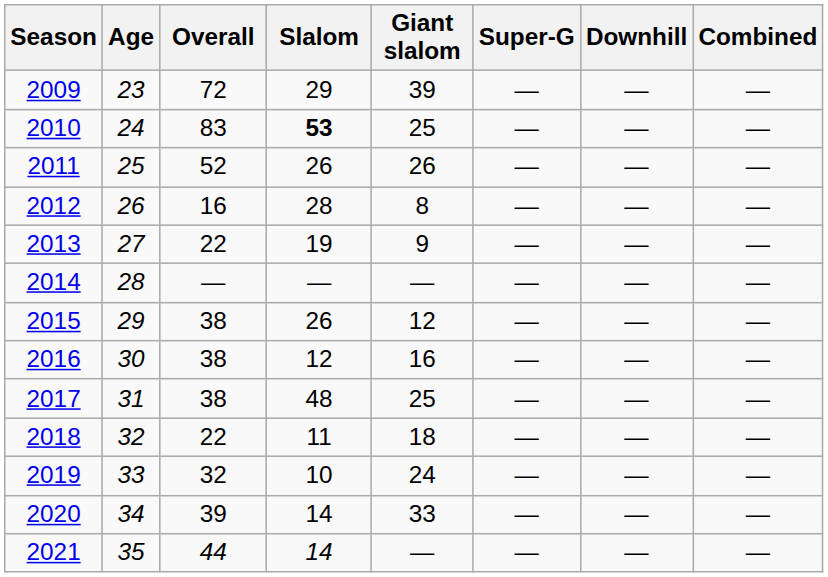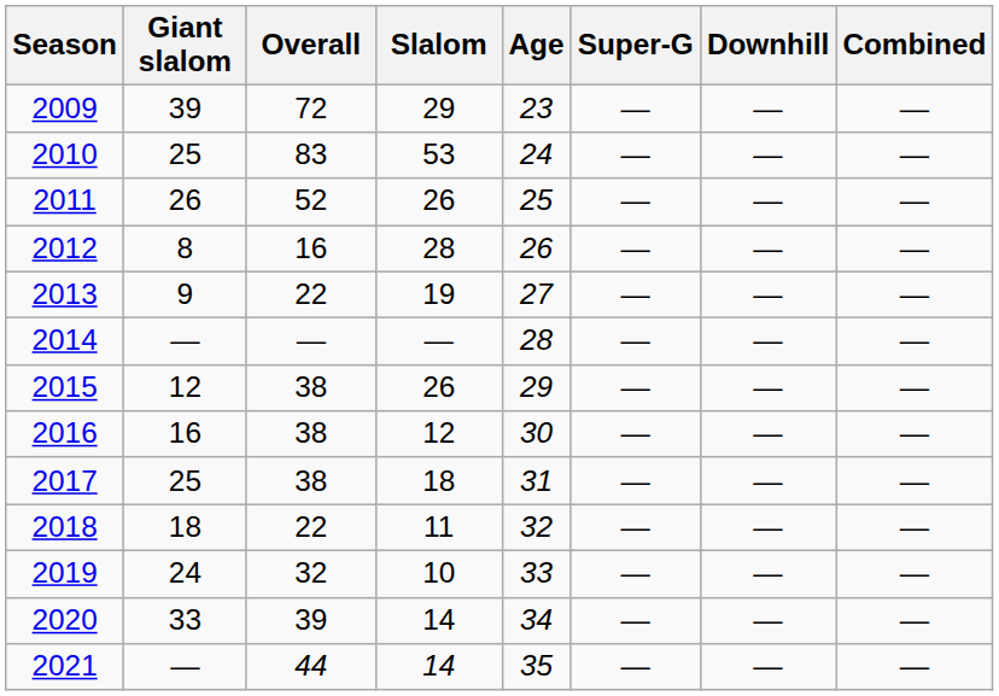columns swapped: Age <-> Giant slalom
2010 | Slalom: bold -> normal
2017 | Slalom: 48 -> 18
